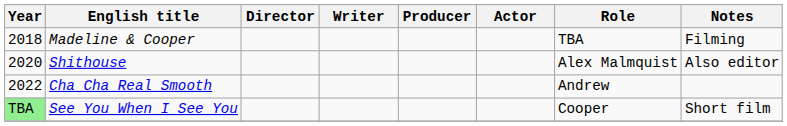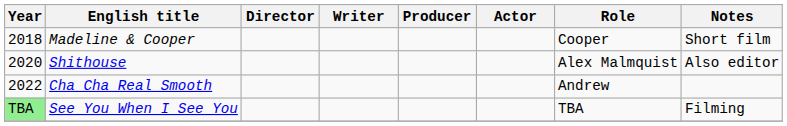Madeline & Cooper | Role: TBA -> Cooper
Madeline & Cooper | Notes: Filming -> Short film
See You When I See You | Role: Cooper -> TBA
See You When I See You | Notes: Short film -> Filming
